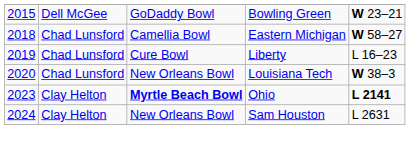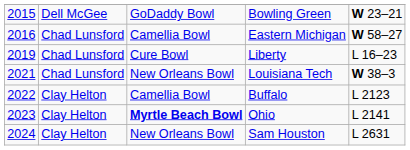Eastern Michigan | column 1: 2018 -> 2016
Louisiana Tech | column 1: 2020 -> 2021
+ row: 2022 | Clay Helton | Camellia Bowl | Buffalo | L 2123
Ohio | column 5: bold -> normal
